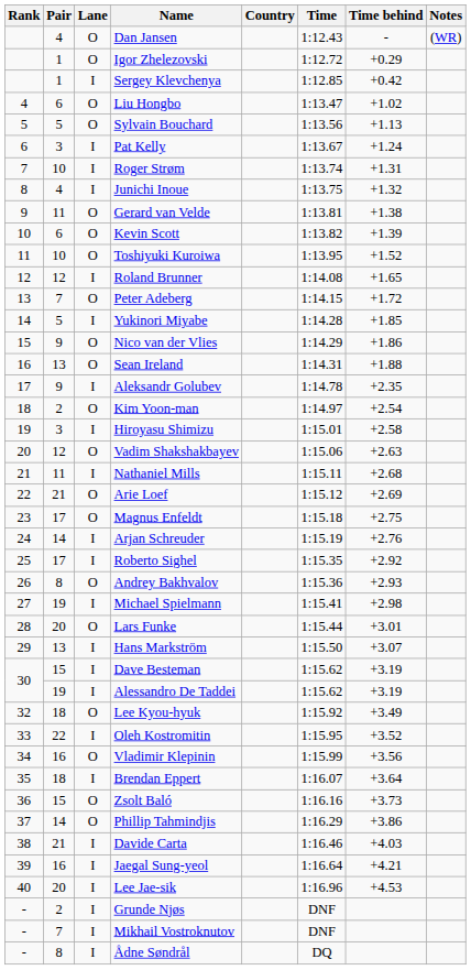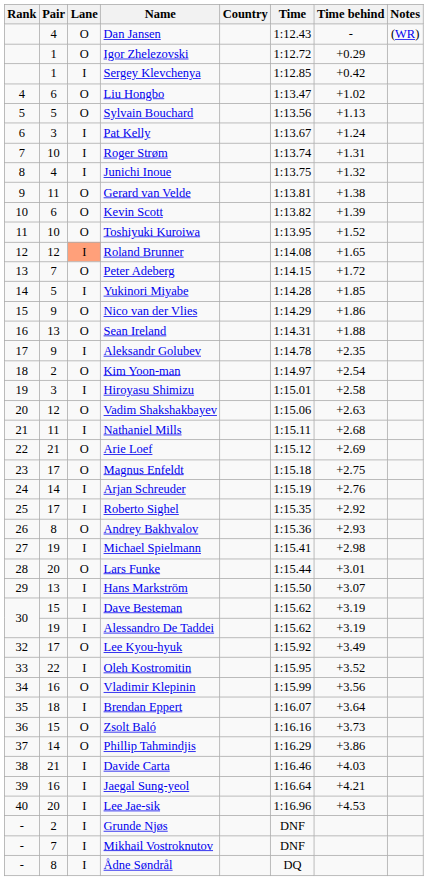Roland Brunner | Lane: no background -> lightsalmon background
Lee Kyou-hyuk | Pair: 18 -> 17
